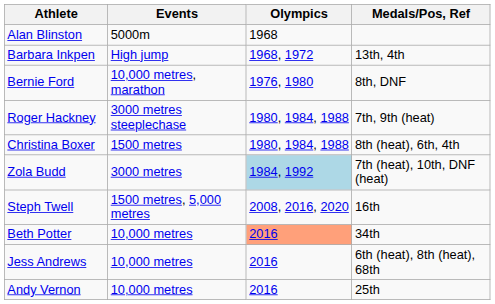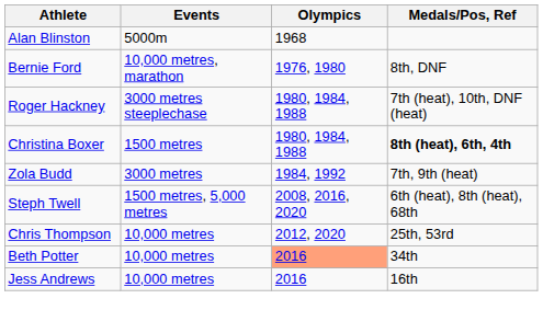- row: Barbara Inkpen | High jump | 1968, 1972 | 13th, 4th
Roger Hackney | Medals/Pos, Ref: 7th, 9th (heat) -> 7th (heat), 10th, DNF (heat)
Christina Boxer | Medals/Pos, Ref: normal -> bold
Zola Budd | Olympics: lightblue background -> no background
Zola Budd | Medals/Pos, Ref: 7th (heat), 10th, DNF (heat) -> 7th, 9th (heat)
Steph Twell | Medals/Pos, Ref: 16th -> 6th (heat), 8th (heat), 68th
+ row: Chris Thompson | 10,000 metres | 2012, 2020 | 25th, 53rd
Jess Andrews | Medals/Pos, Ref: 6th (heat), 8th (heat), 68th -> 16th
- row: Andy Vernon | 10,000 metres | 2016 | 25th
